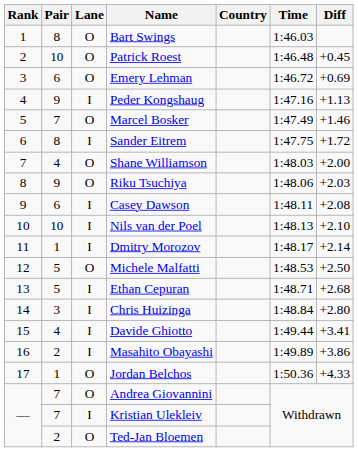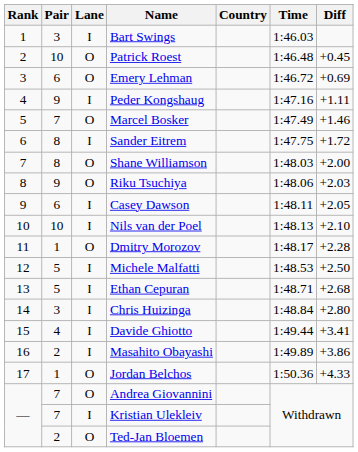Bart Swings | Pair: 8 -> 3
Bart Swings | Lane: O -> I
Peder Kongshaug | Diff: +1.13 -> +1.11
Shane Williamson | Pair: 4 -> 8
Casey Dawson | Diff: +2.08 -> +2.05
Dmitry Morozov | Lane: I -> O
Dmitry Morozov | Diff: +2.14 -> +2.28
Michele Malfatti | Lane: O -> I
